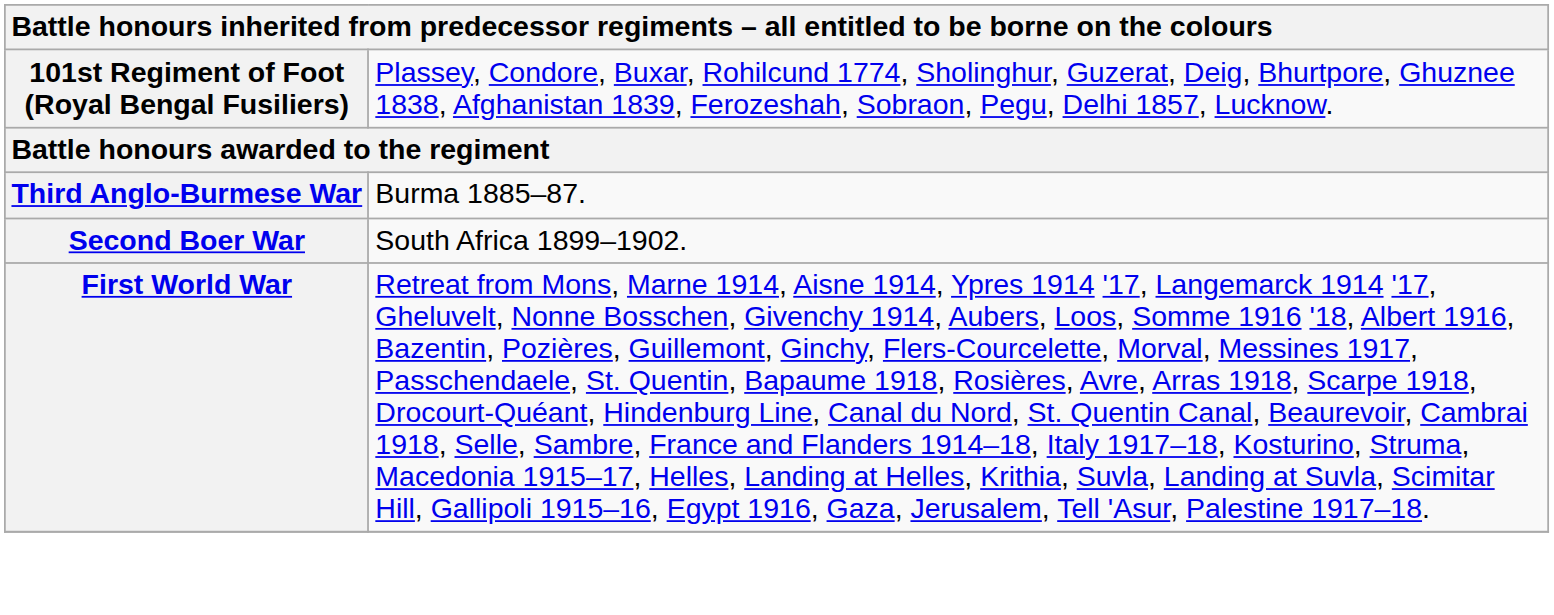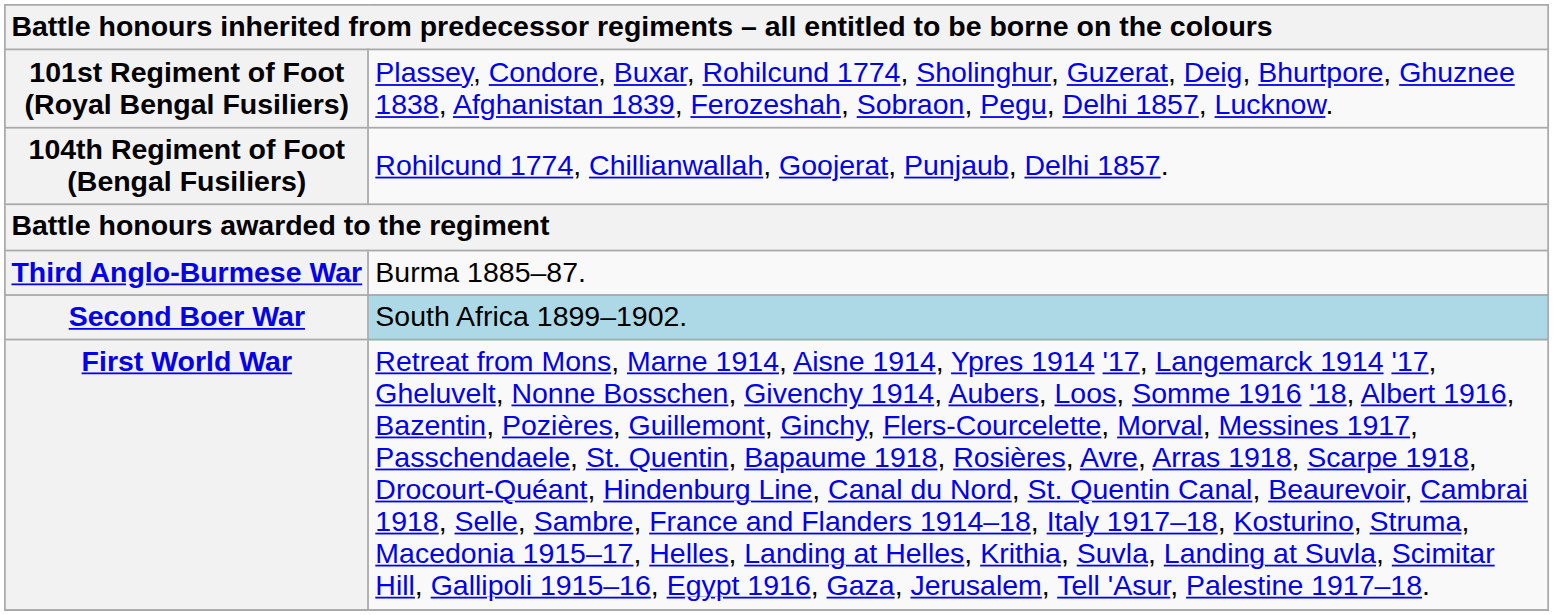+ row: 104th Regiment of Foot (Bengal Fusiliers) | Rohilcund 1774, Chillianwallah, Goojerat, Punjaub, Delhi 1857.
Second Boer War | column 2: no background -> lightblue background
